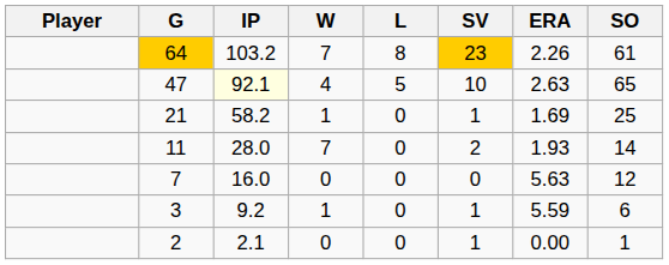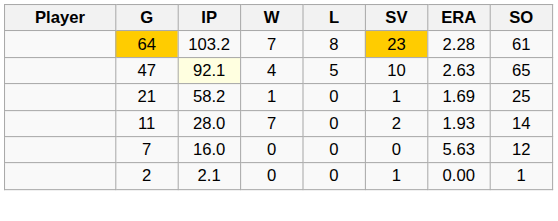64 | ERA: 2.26 -> 2.28
- row: 3 | 9.2 | 1 | 0 | 1 | 5.59 | 6
